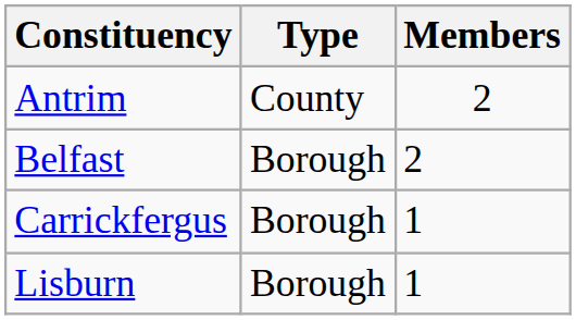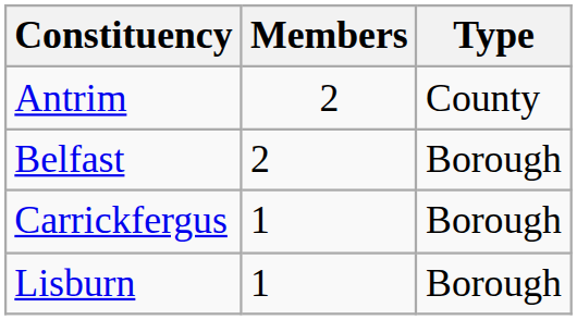columns swapped: Members <-> Type
